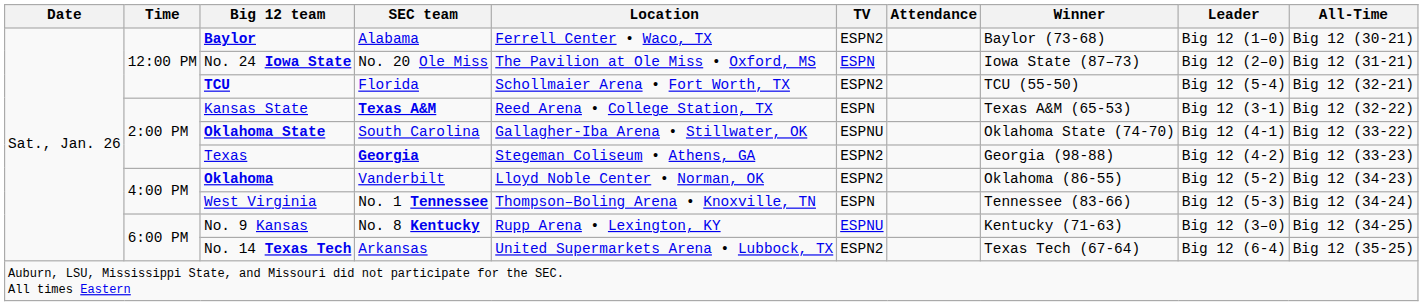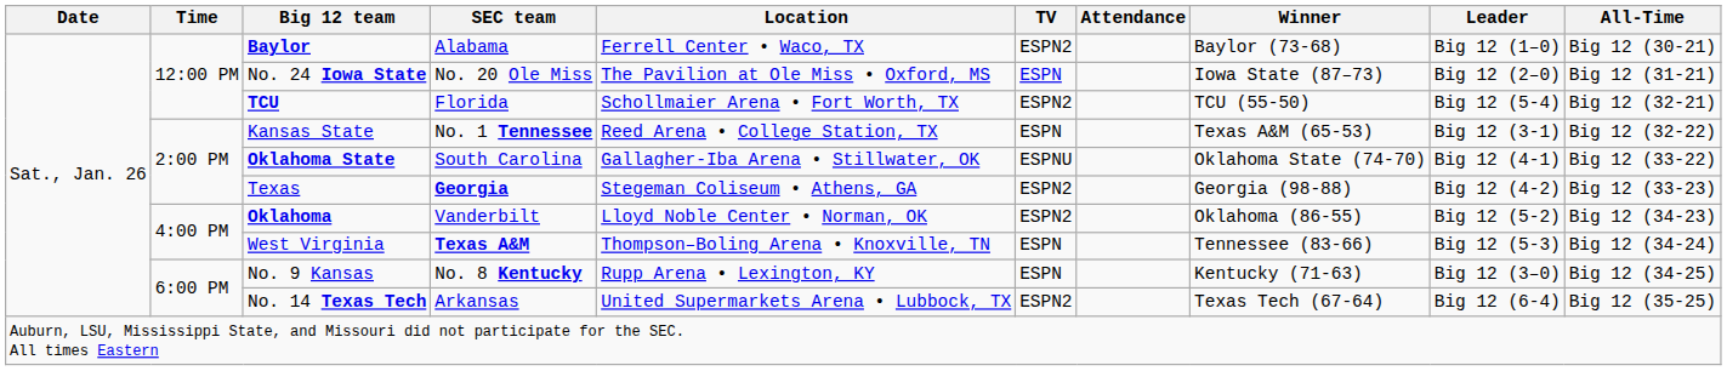Kansas State | SEC team: Texas A&M -> No. 1 Tennessee
West Virginia | SEC team: No. 1 Tennessee -> Texas A&M
No. 9 Kansas | TV: ESPNU -> ESPN
